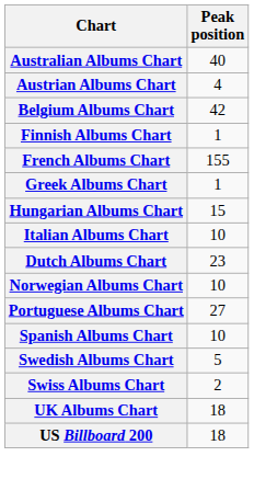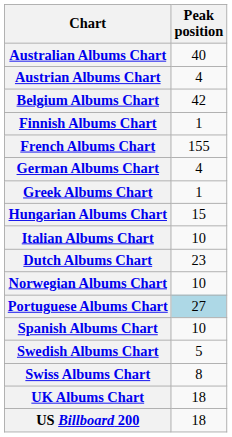+ row: German Albums Chart | 4
Portuguese Albums Chart | Peak position: no background -> lightblue background
Swiss Albums Chart | Peak position: 2 -> 8
